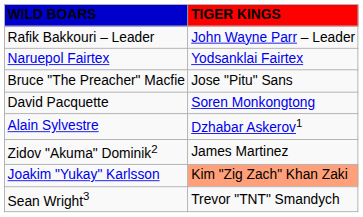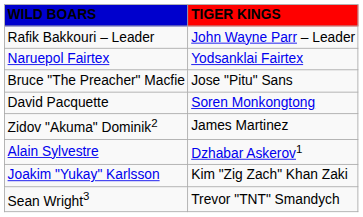rows swapped: Alain Sylvestre <-> Zidov "Akuma" Dominik2
Joakim "Yukay" Karlsson | column 2: lightsalmon background -> no background
